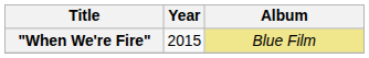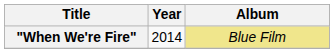"When We're Fire" | Year: 2015 -> 2014
